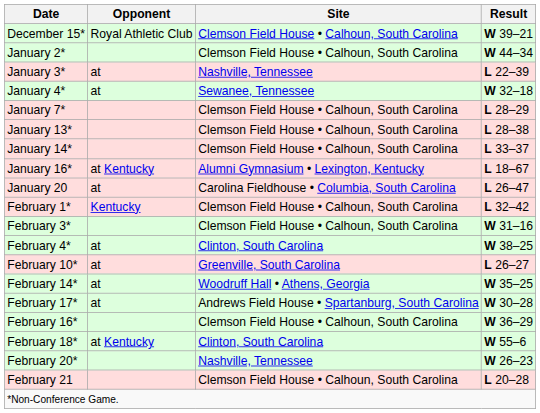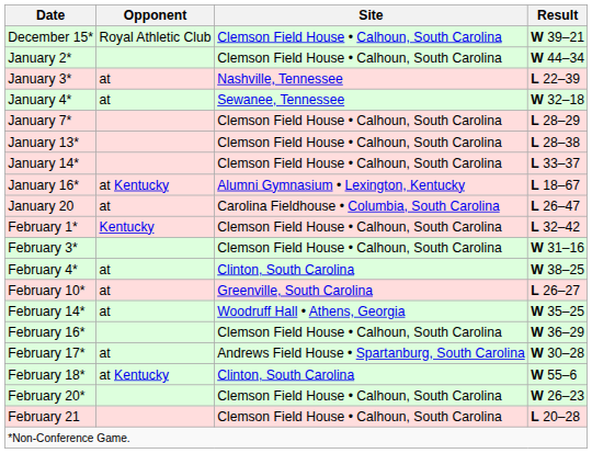rows swapped: February 16* <-> February 17*
February 20* | Site: Nashville, Tennessee -> Clemson Field House • Calhoun, South Carolina
